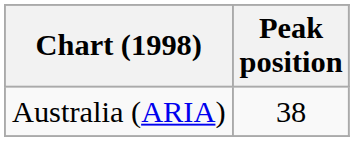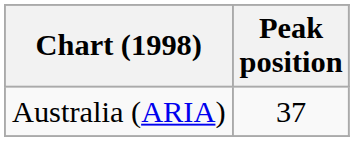Australia (ARIA) | Peak position: 38 -> 37
